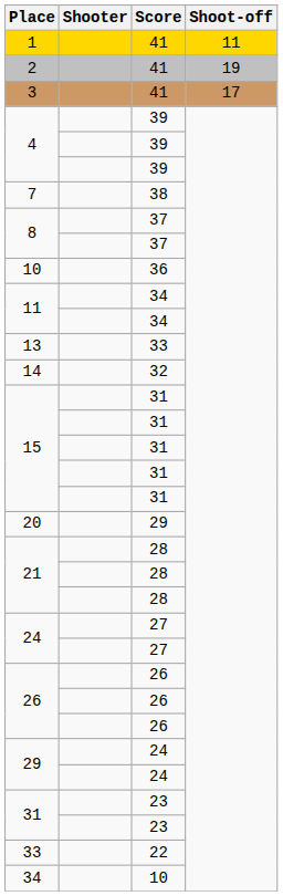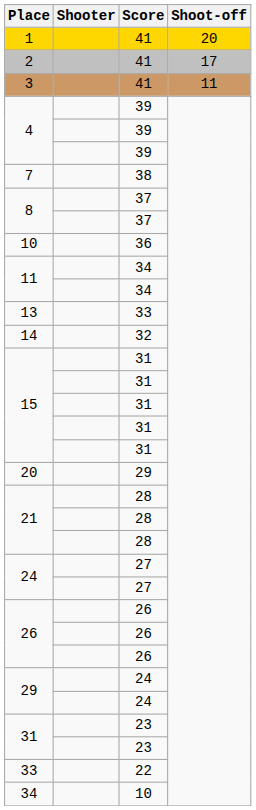1 | Shoot-off: 11 -> 20
2 | Shoot-off: 19 -> 17
3 | Shoot-off: 17 -> 11
